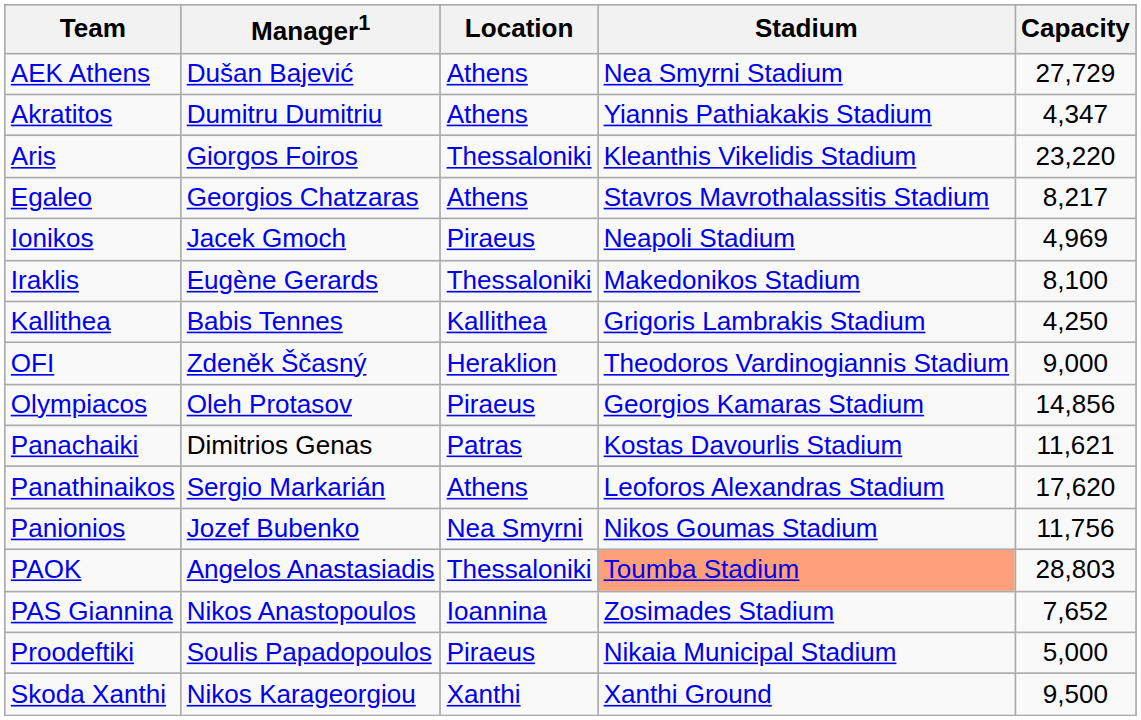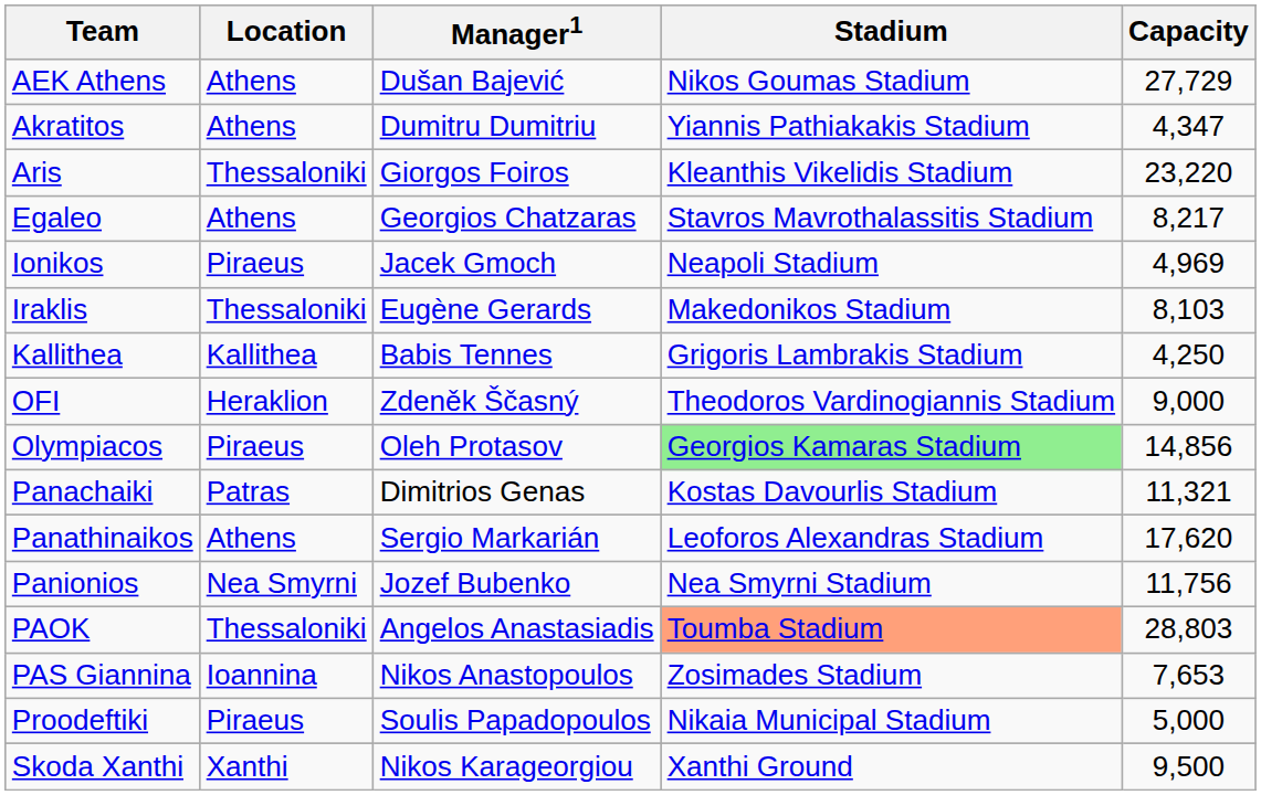columns swapped: Manager1 <-> Location
AEK Athens | Stadium: Nea Smyrni Stadium -> Nikos Goumas Stadium
Iraklis | Capacity: 8,100 -> 8,103
Olympiacos | Stadium: no background -> lightgreen background
Panachaiki | Capacity: 11,621 -> 11,321
Panionios | Stadium: Nikos Goumas Stadium -> Nea Smyrni Stadium
PAS Giannina | Capacity: 7,652 -> 7,653
